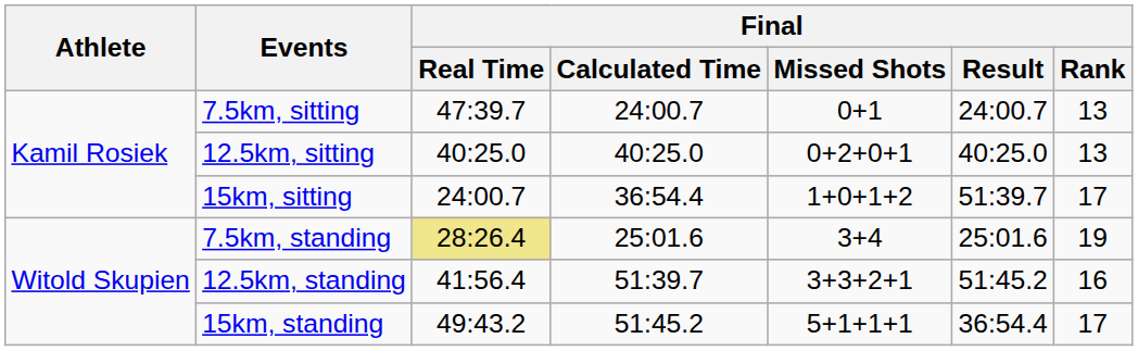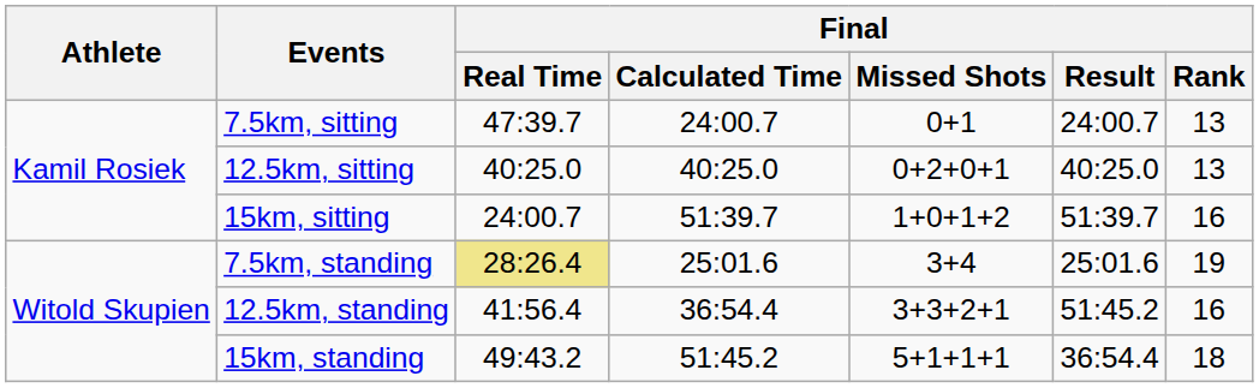15km, sitting | Final / Calculated Time: 36:54.4 -> 51:39.7
15km, sitting | Final / Rank: 17 -> 16
12.5km, standing | Final / Calculated Time: 51:39.7 -> 36:54.4
15km, standing | Final / Rank: 17 -> 18
